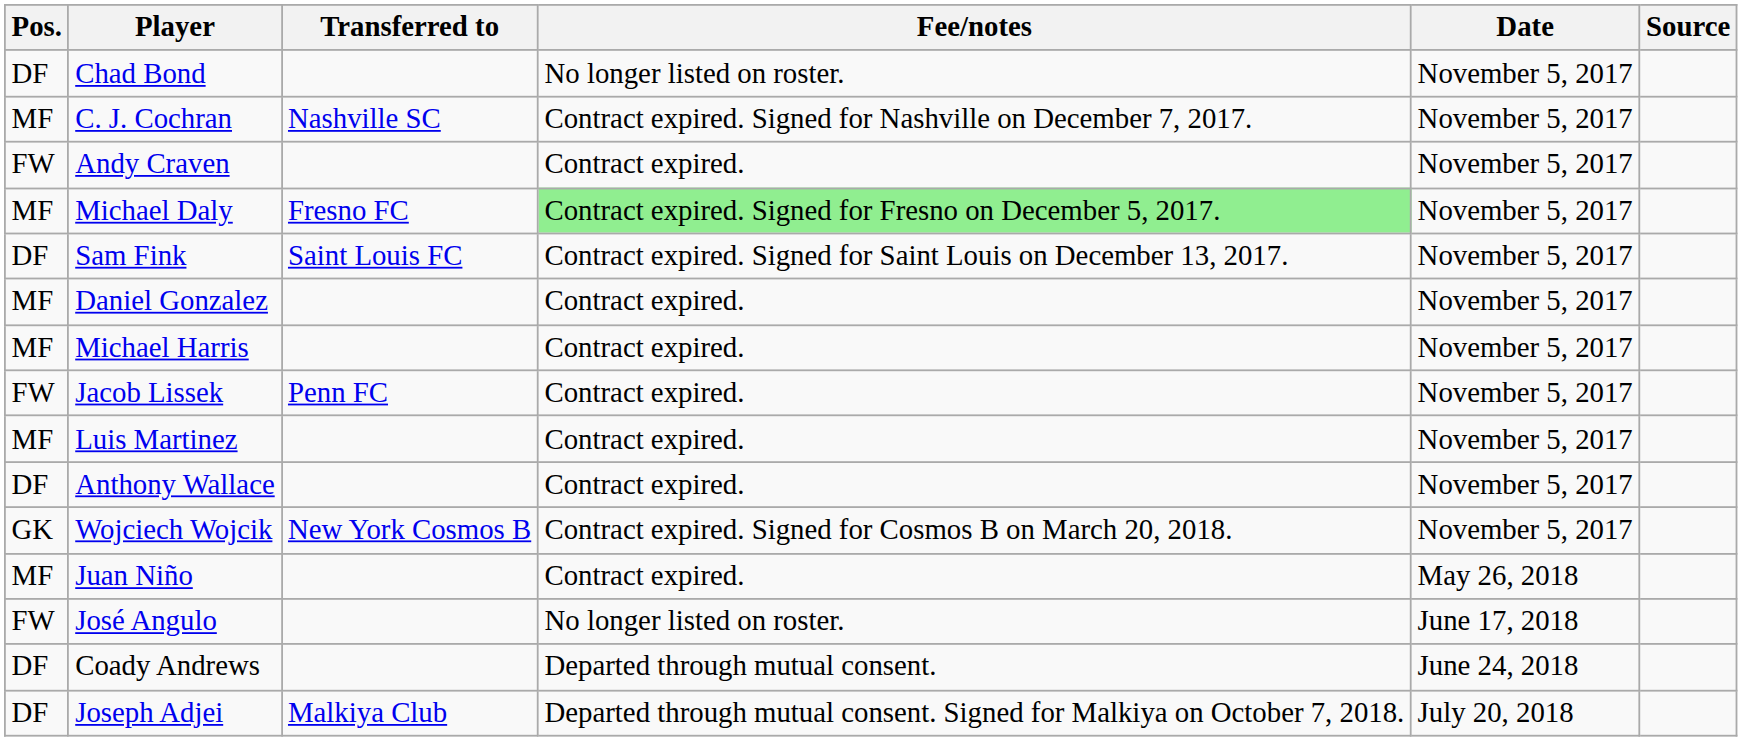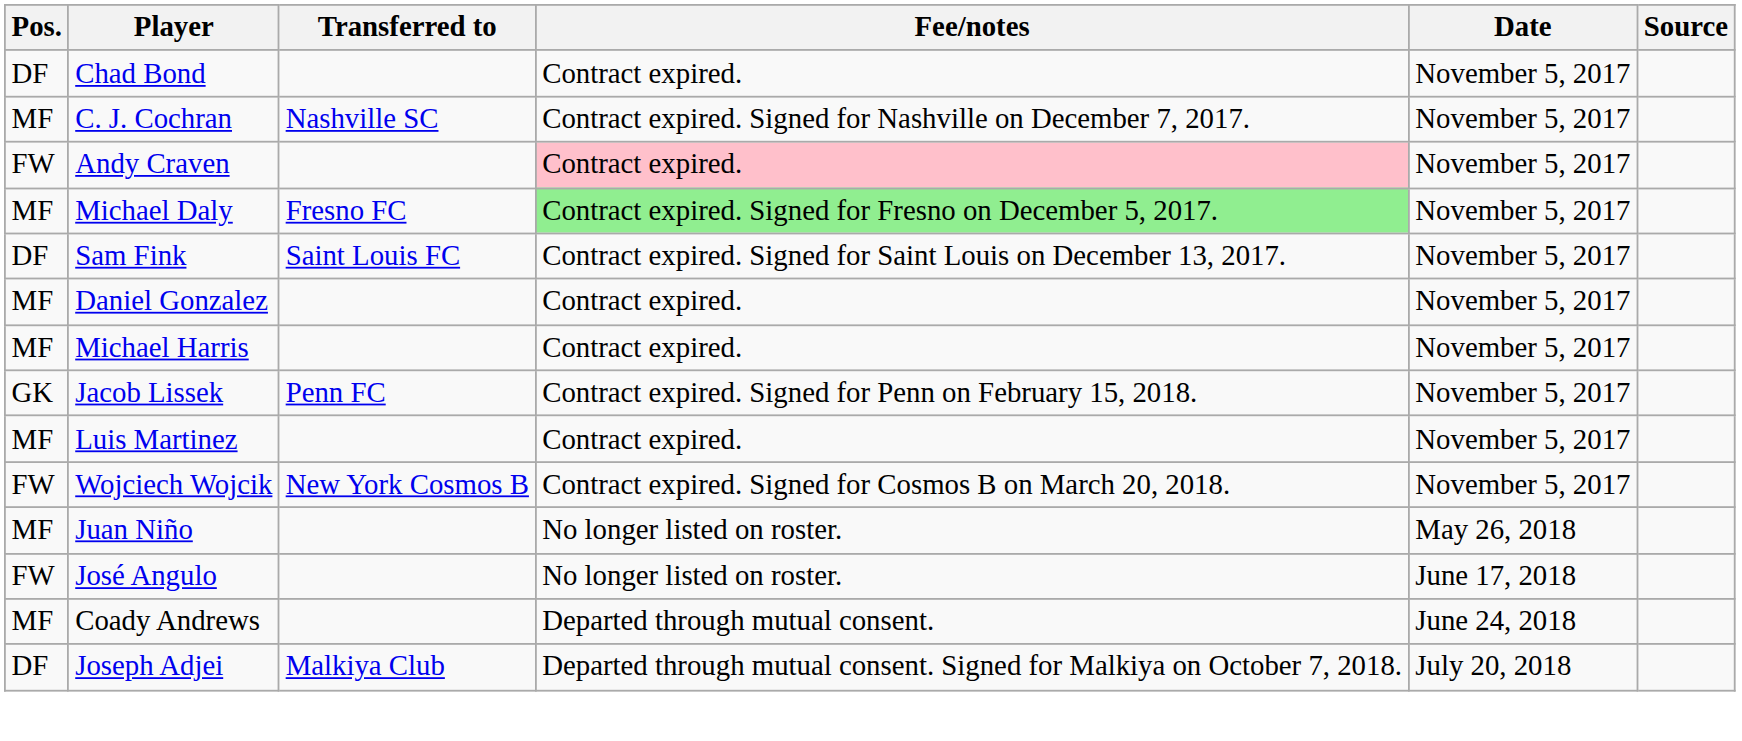Chad Bond | Fee/notes: No longer listed on roster. -> Contract expired.
Andy Craven | Fee/notes: no background -> pink background
Jacob Lissek | Pos.: FW -> GK
Jacob Lissek | Fee/notes: Contract expired. -> Contract expired. Signed for Penn on February 15, 2018.
- row: DF | Anthony Wallace | Contract expired. | November 5, 2017
Wojciech Wojcik | Pos.: GK -> FW
Juan Niño | Fee/notes: Contract expired. -> No longer listed on roster.
Coady Andrews | Pos.: DF -> MF
